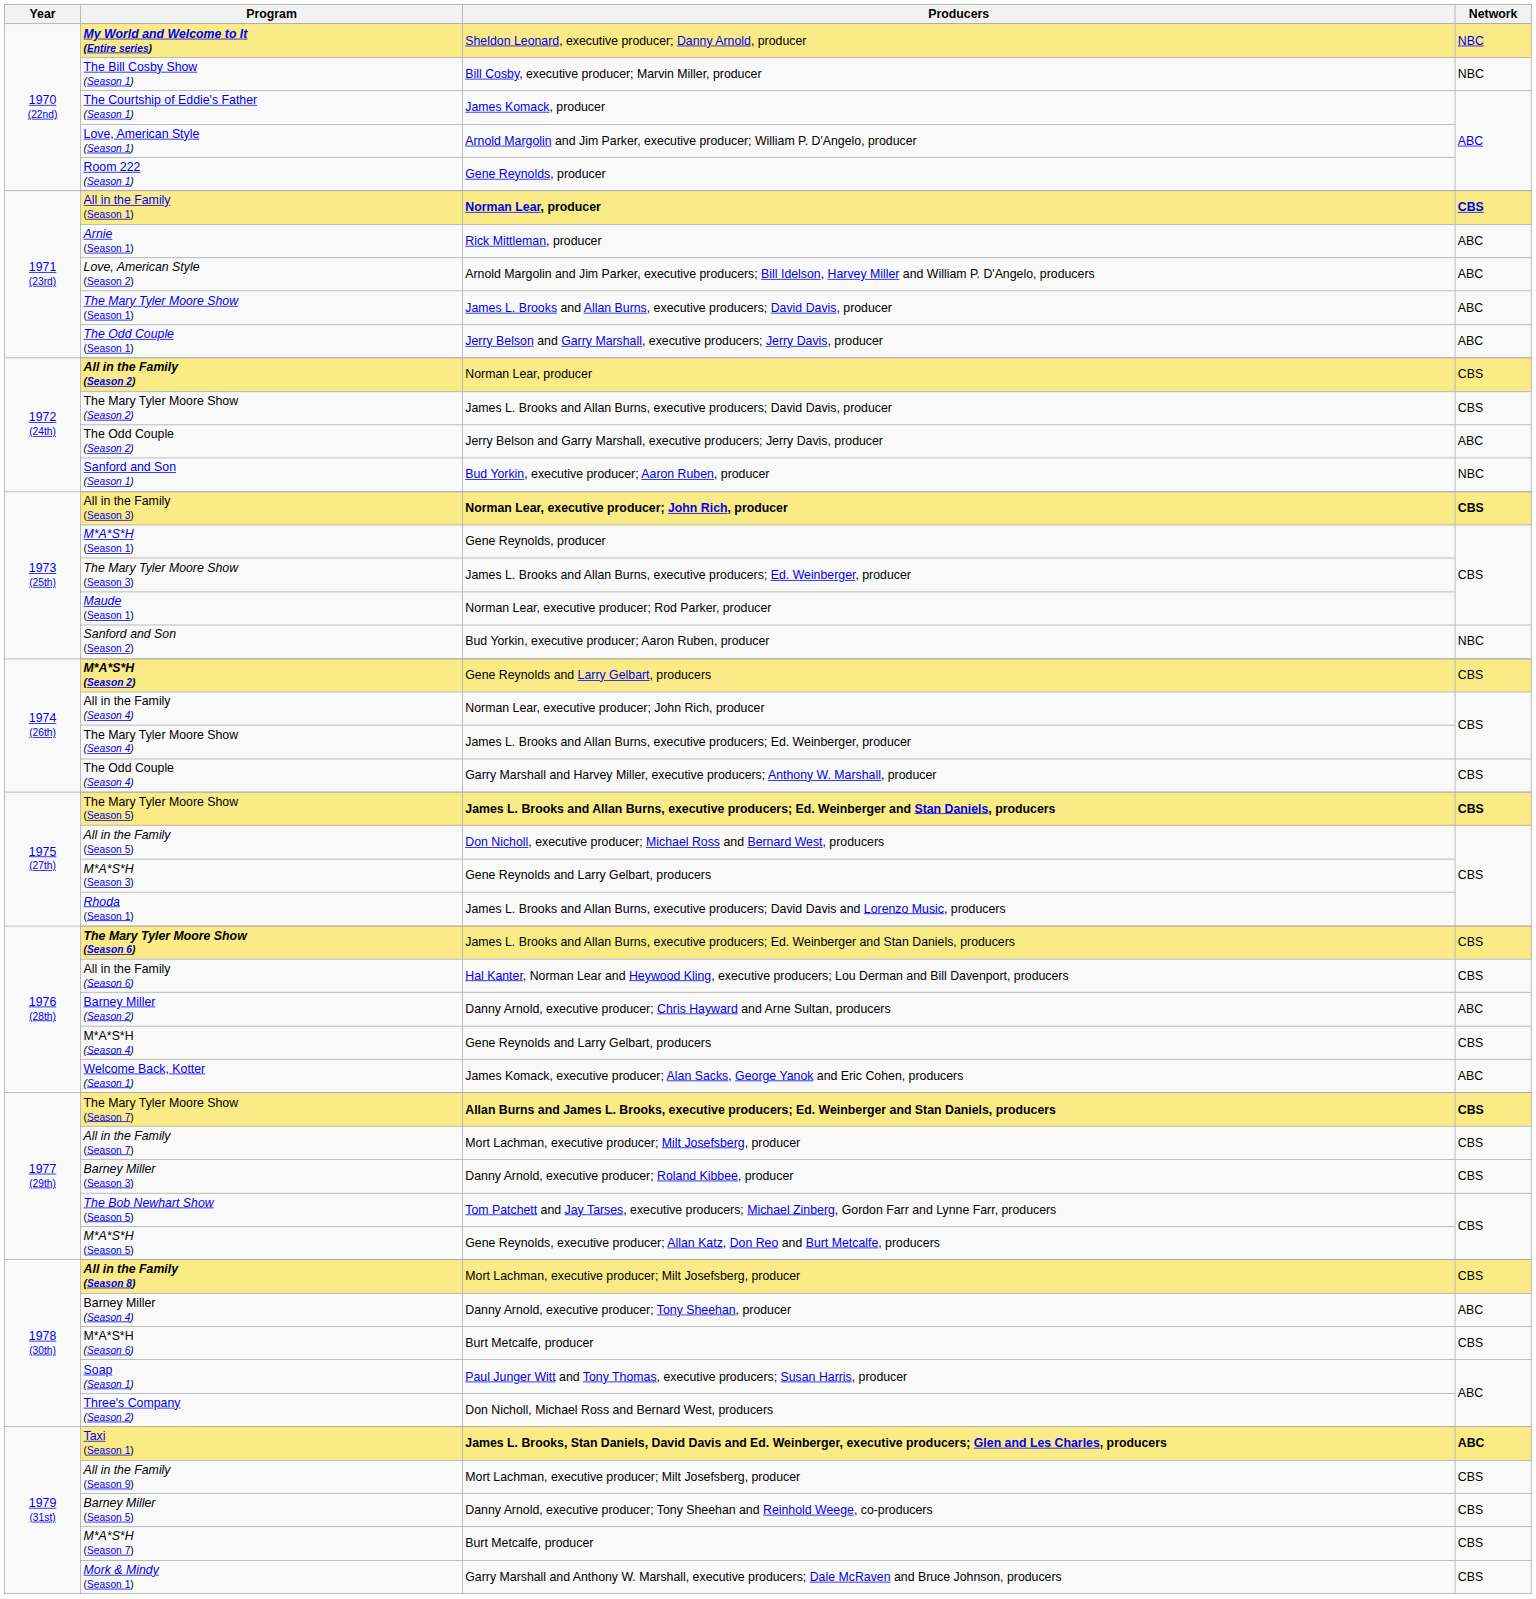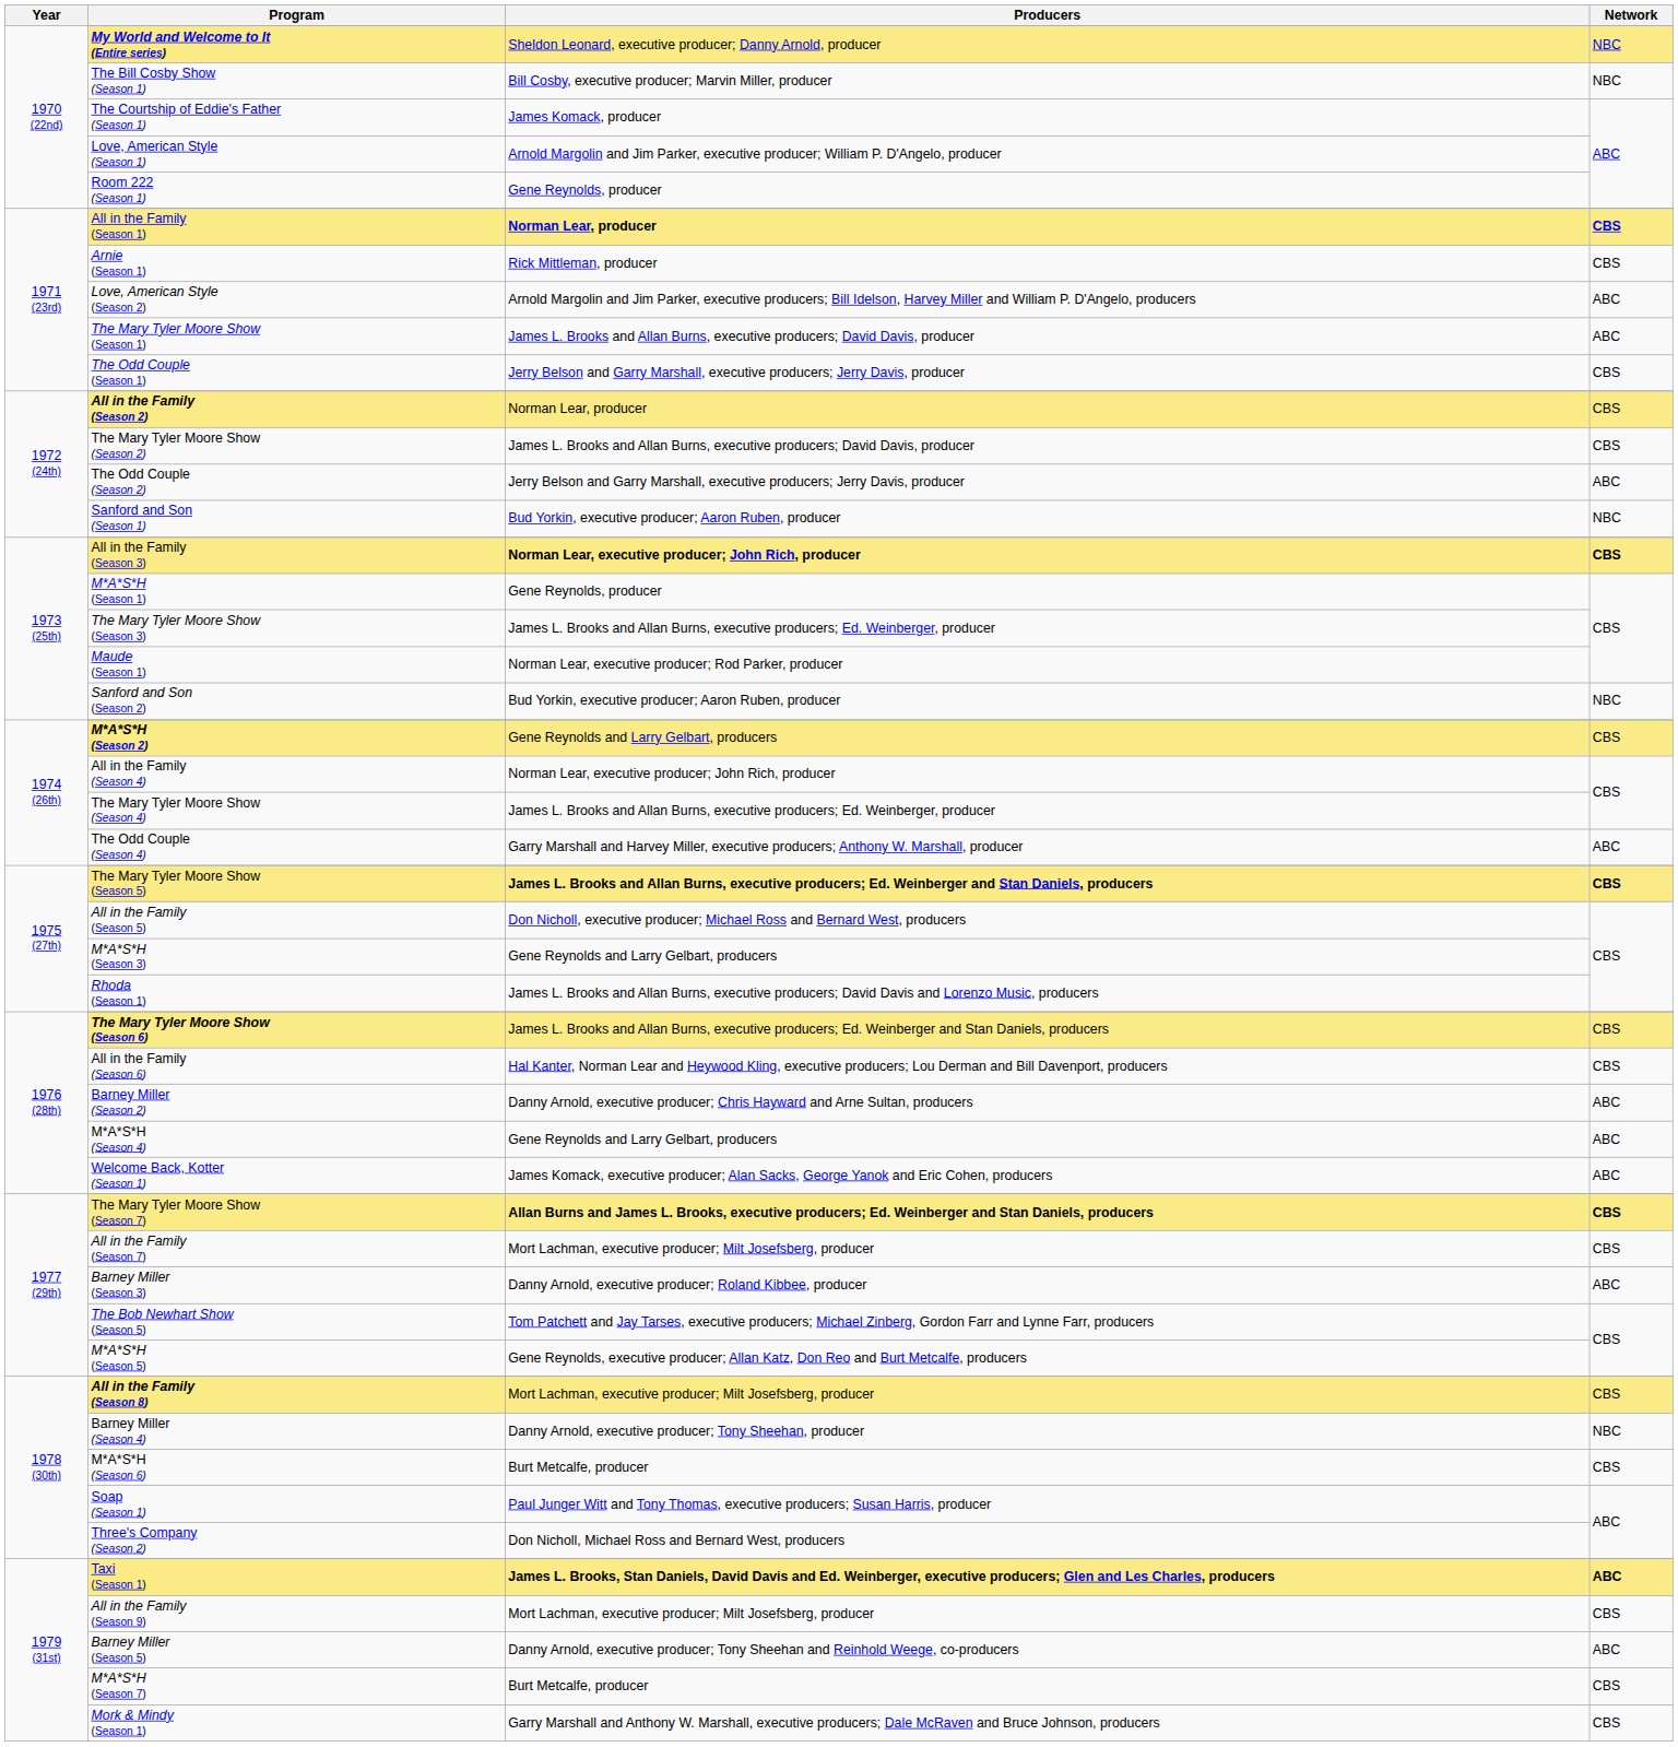Arnie (Season 1) | Network: ABC -> CBS
The Odd Couple (Season 1) | Network: ABC -> CBS
The Odd Couple (Season 4) | Network: CBS -> ABC
M*A*S*H (Season 4) | Network: CBS -> ABC
Barney Miller (Season 3) | Network: CBS -> ABC
Barney Miller (Season 4) | Network: ABC -> NBC
Barney Miller (Season 5) | Network: CBS -> ABC
